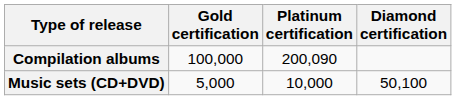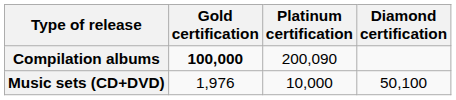Compilation albums | Gold certification: normal -> bold
Music sets (CD+DVD) | Gold certification: 5,000 -> 1,976
